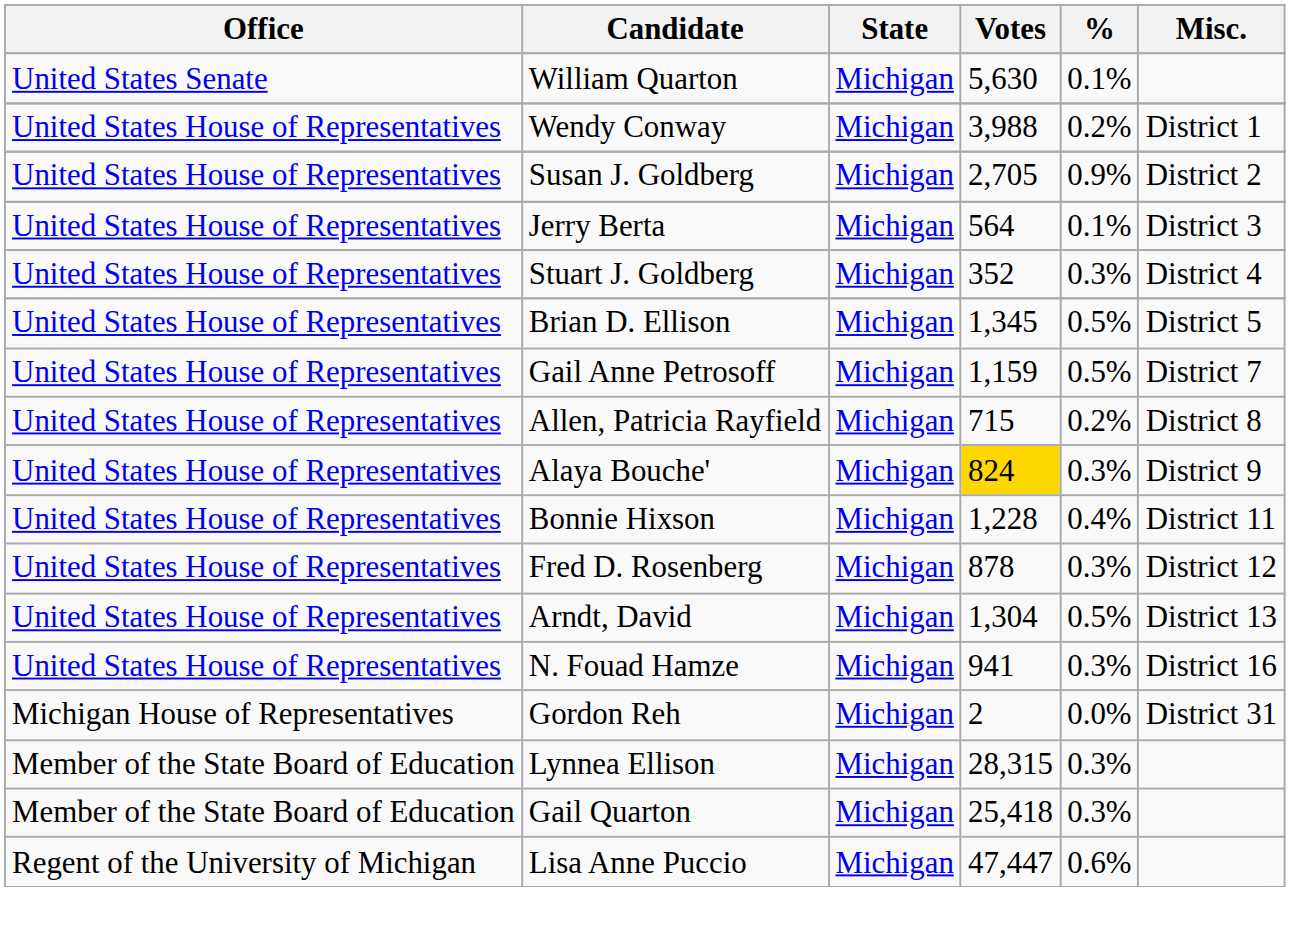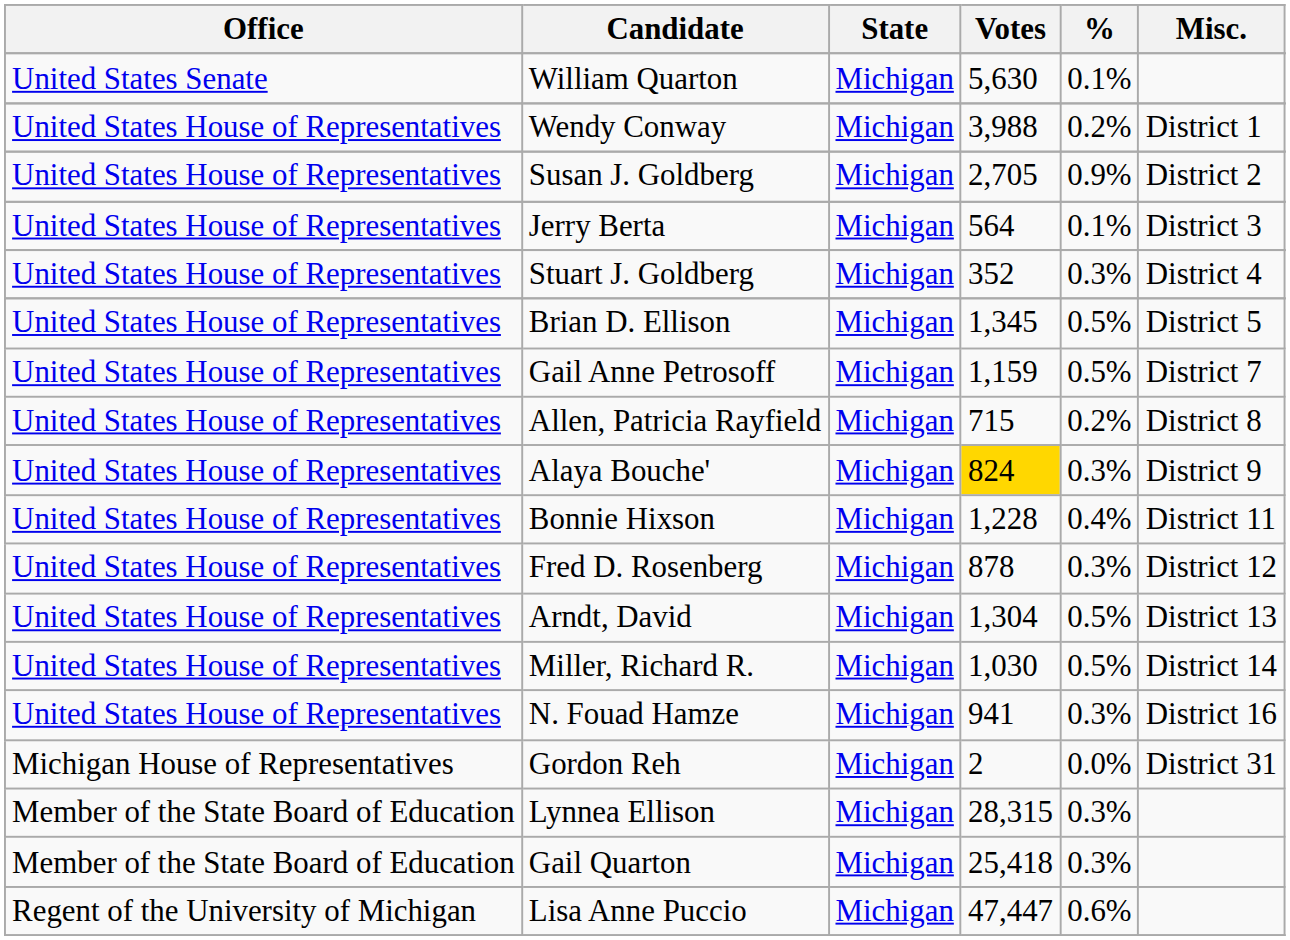+ row: United States House of Representatives | Miller, Richard R. | Michigan | 1,030 | 0.5% | District 14
